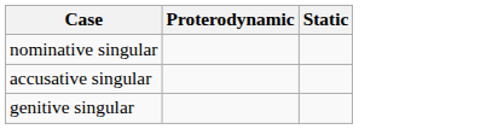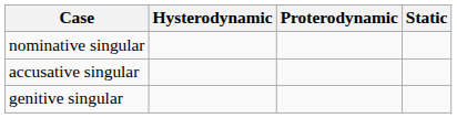+ column: Hysterodynamic
